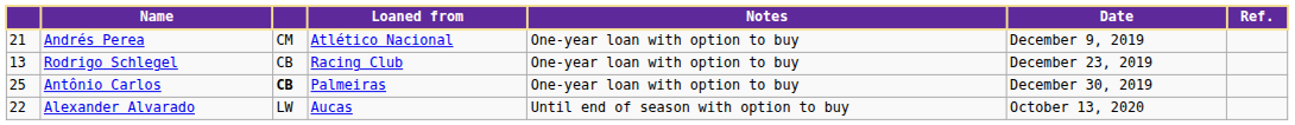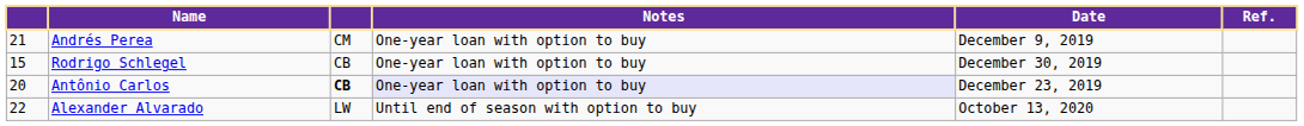- column: Loaned from | Atlético Nacional | Racing Club | Palmeiras | Aucas
Rodrigo Schlegel | column 1: 13 -> 15
Rodrigo Schlegel | Date: December 23, 2019 -> December 30, 2019
Antônio Carlos | column 1: 25 -> 20
Antônio Carlos | Notes: no background -> lavender background
Antônio Carlos | Date: December 30, 2019 -> December 23, 2019
